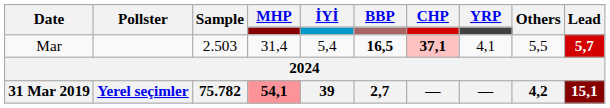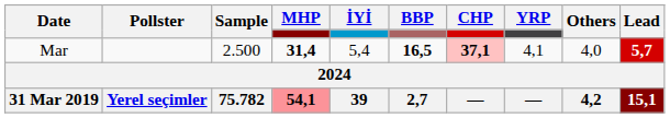Mar | Sample: 2.503 -> 2.500
Mar | MHP: normal -> bold
Mar | Others: 5,5 -> 4,0
